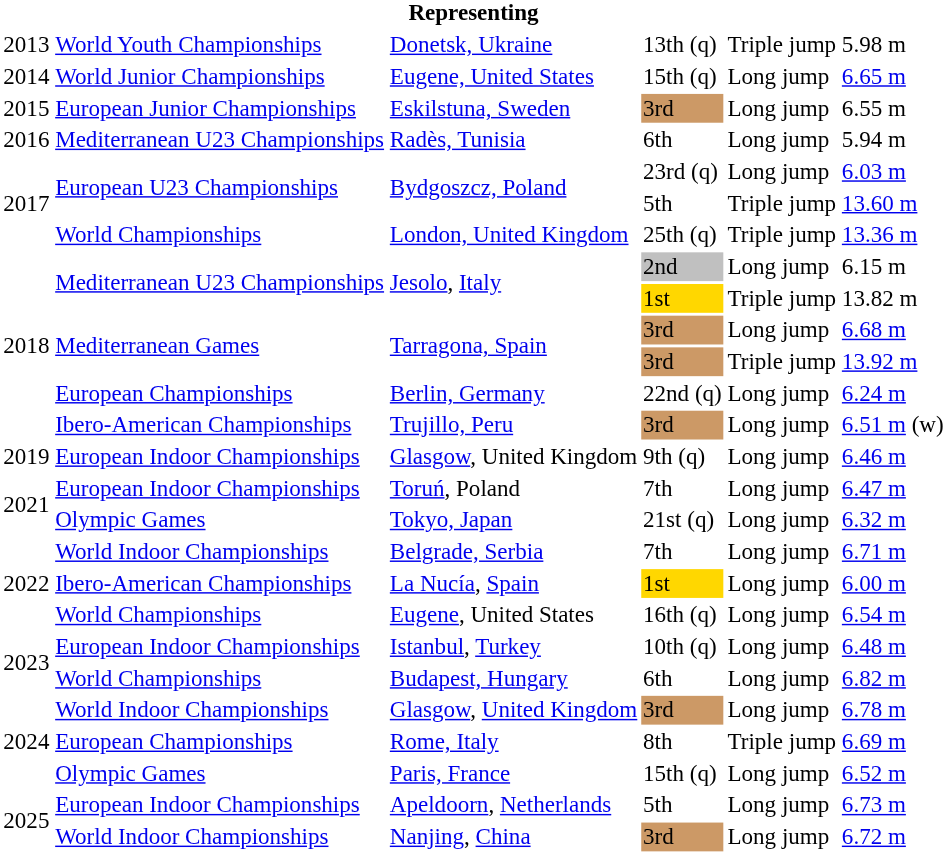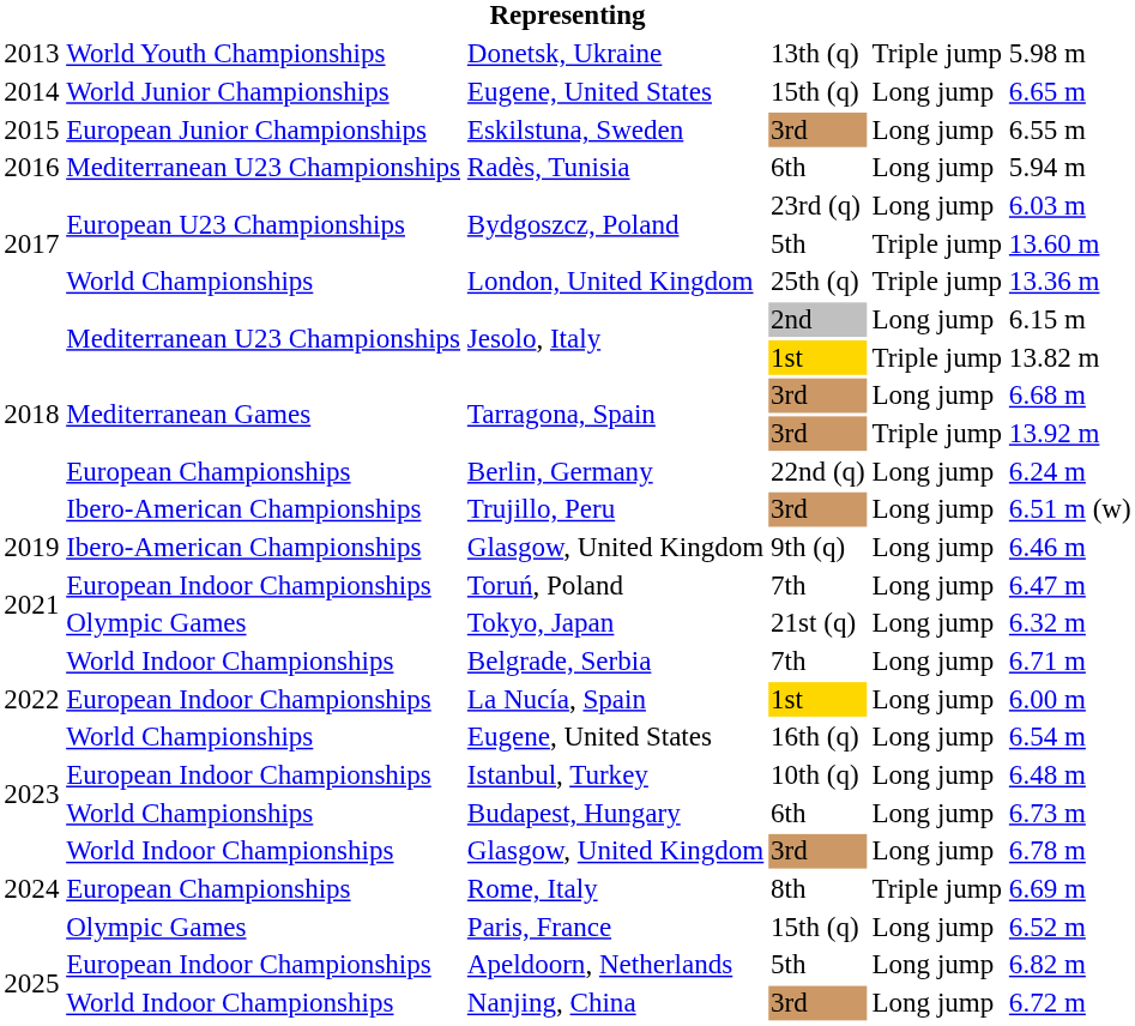Glasgow, United Kingdom / 9th (q) | column 2: European Indoor Championships -> Ibero-American Championships
La Nucía, Spain | column 2: Ibero-American Championships -> European Indoor Championships
Budapest, Hungary | column 6: 6.82 m -> 6.73 m
Apeldoorn, Netherlands | column 6: 6.73 m -> 6.82 m
